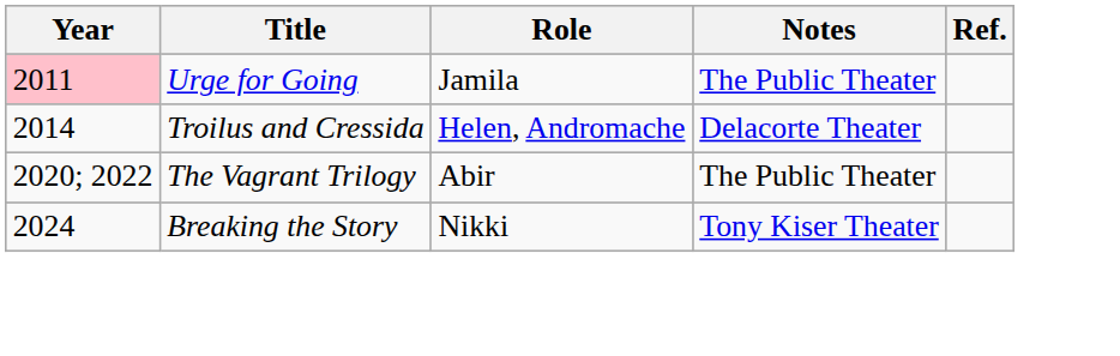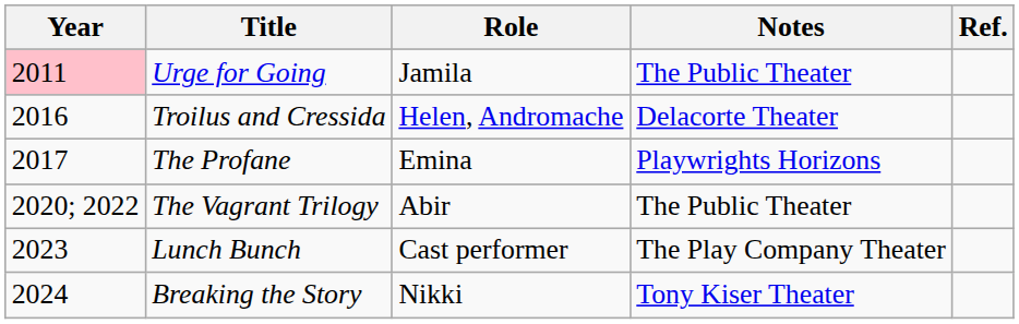Troilus and Cressida | Year: 2014 -> 2016
+ row: 2017 | The Profane | Emina | Playwrights Horizons
+ row: 2023 | Lunch Bunch | Cast performer | The Play Company Theater
